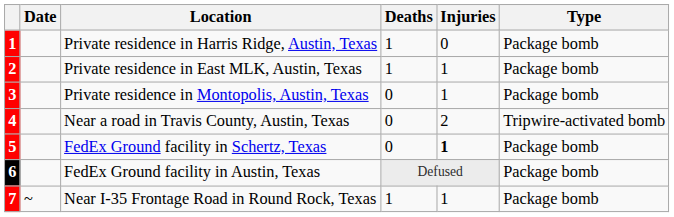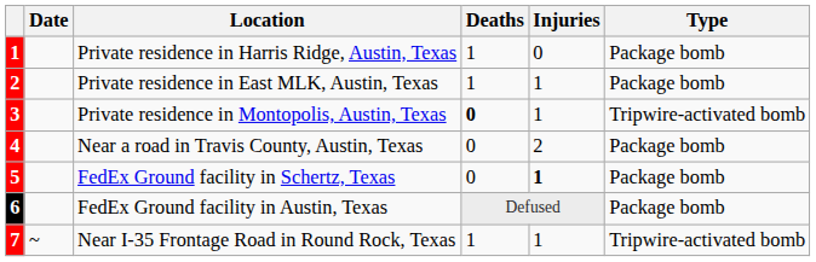Private residence in Montopolis, Austin, Texas | Deaths: normal -> bold
Private residence in Montopolis, Austin, Texas | Type: Package bomb -> Tripwire-activated bomb
Near a road in Travis County, Austin, Texas | Type: Tripwire-activated bomb -> Package bomb
Near I-35 Frontage Road in Round Rock, Texas | Type: Package bomb -> Tripwire-activated bomb
